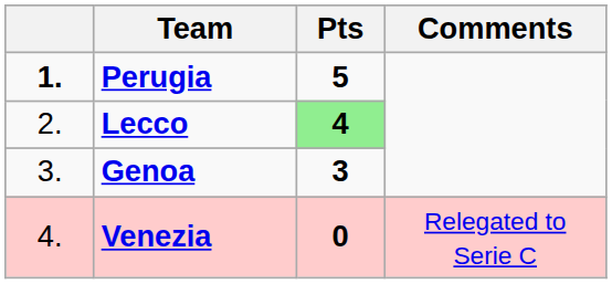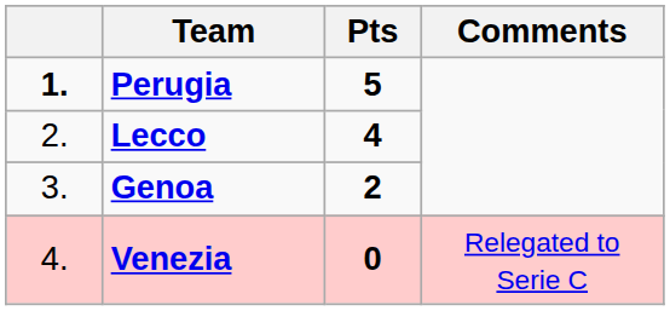Lecco | Pts: lightgreen background -> no background
Genoa | Pts: 3 -> 2
